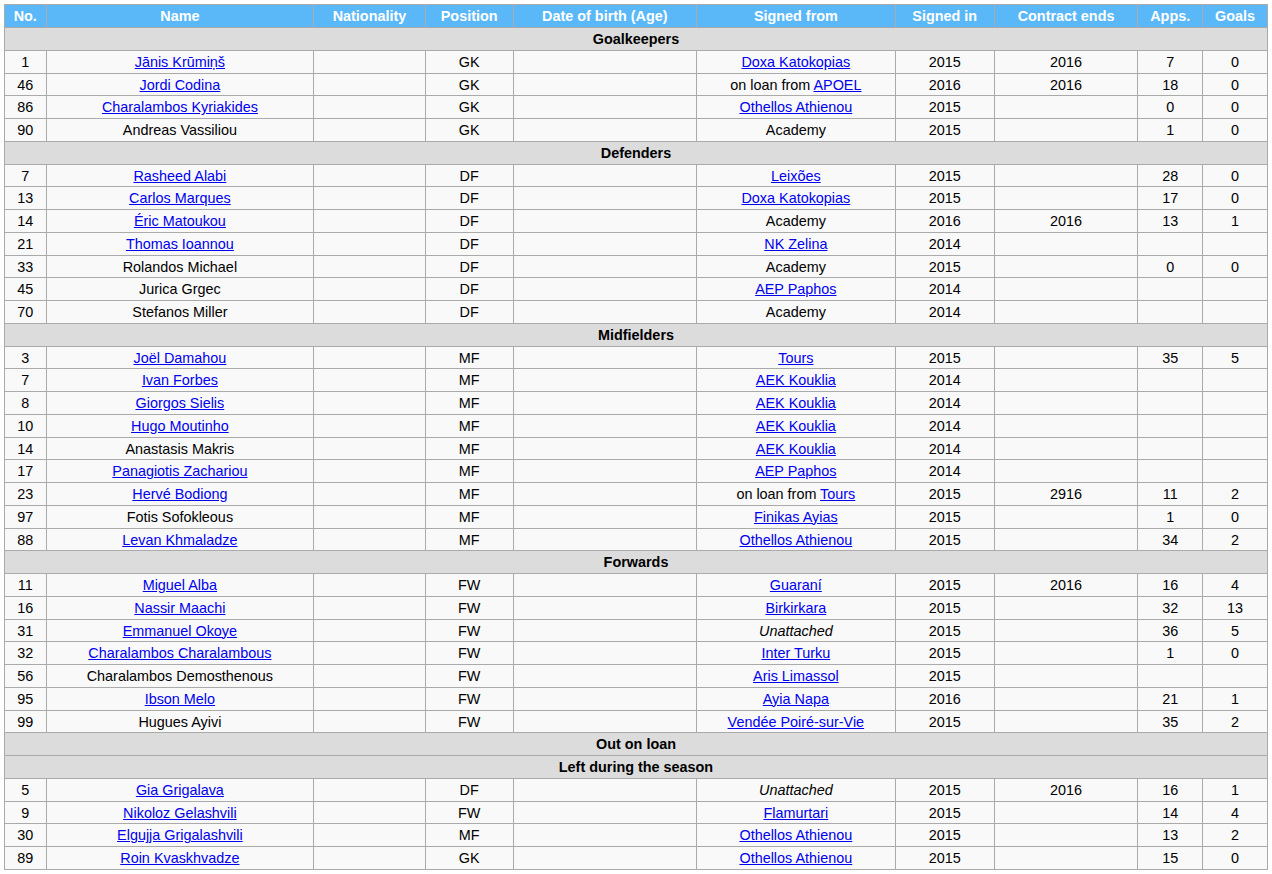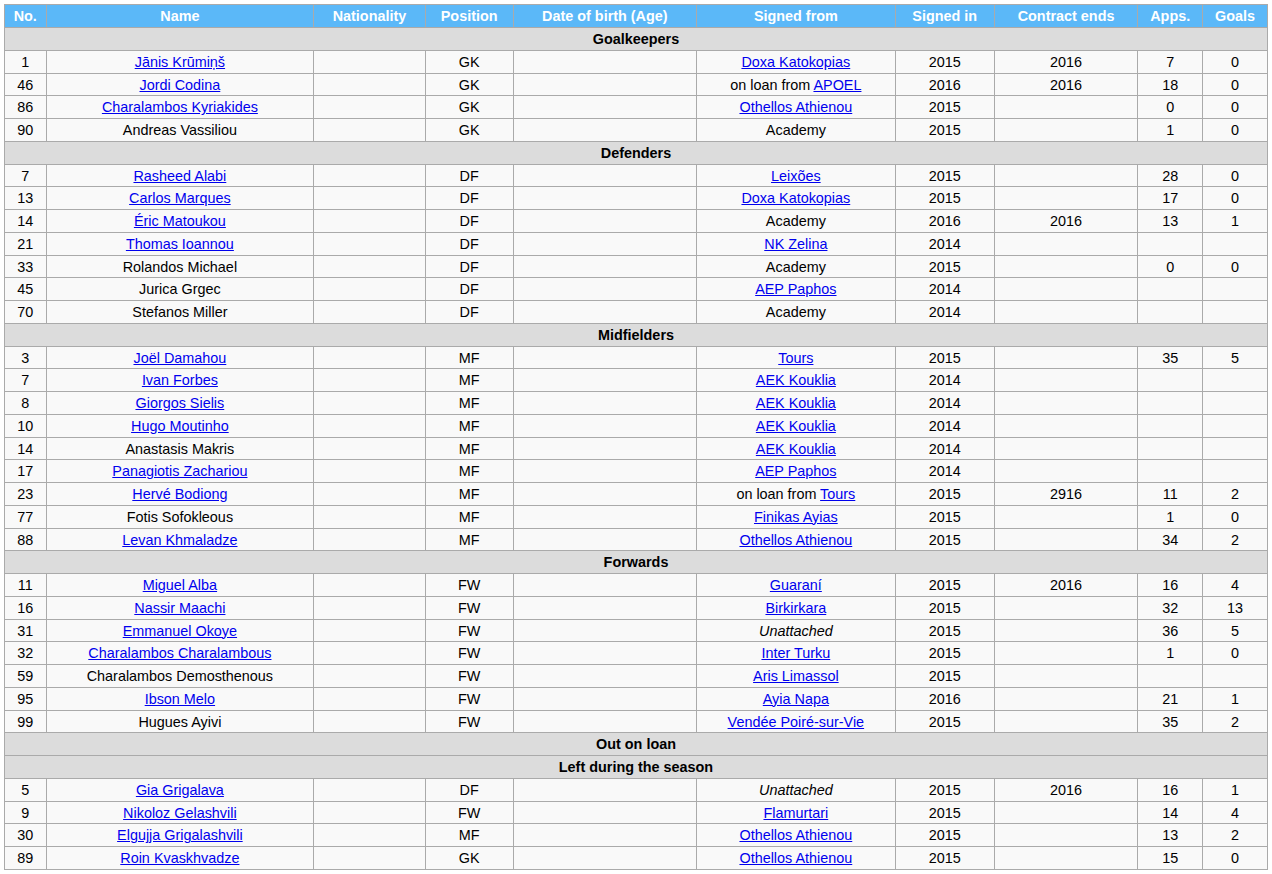Fotis Sofokleous | No.: 97 -> 77
Charalambos Demosthenous | No.: 56 -> 59
